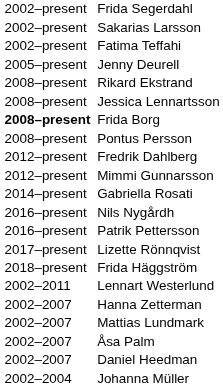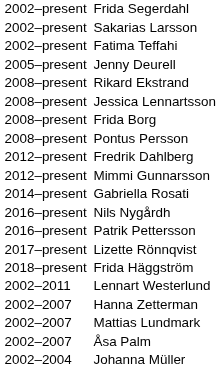Frida Borg | column 1: bold -> normal
- row: 2002–2007 | Daniel Heedman
